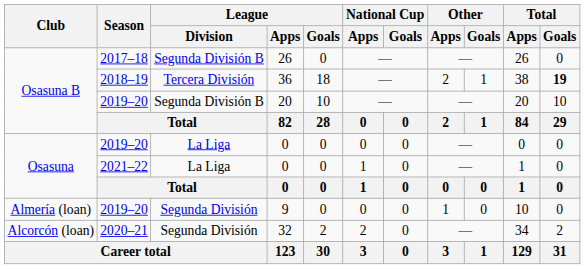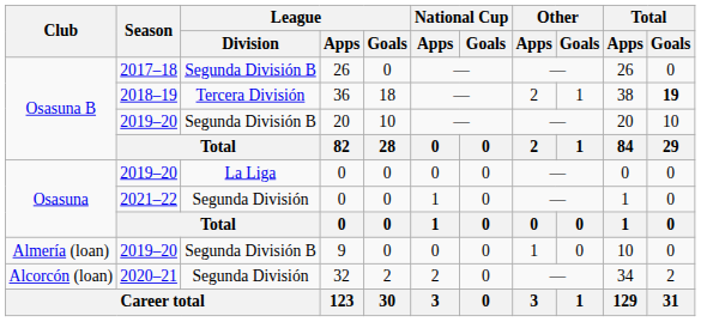2021–22 / 0 | League / Division: La Liga -> Segunda División
9 | League / Division: Segunda División -> Segunda División B
